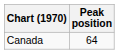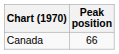Canada | Peak position: 64 -> 66
